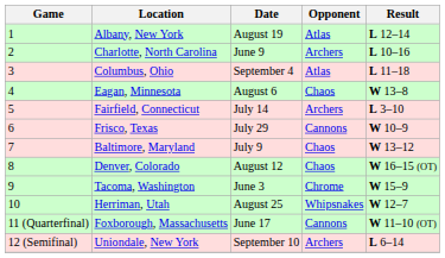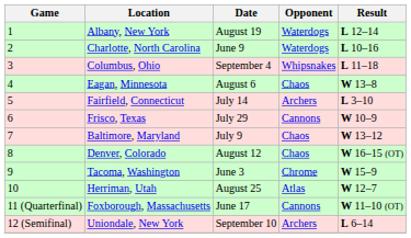Albany, New York | Opponent: Atlas -> Waterdogs
Charlotte, North Carolina | Opponent: Archers -> Waterdogs
Columbus, Ohio | Opponent: Atlas -> Whipsnakes
Herriman, Utah | Opponent: Whipsnakes -> Atlas
